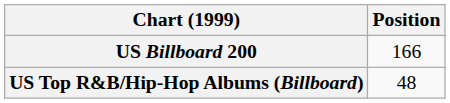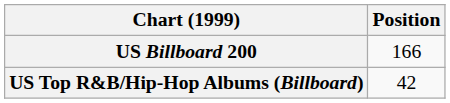US Top R&B/Hip-Hop Albums (Billboard) | Position: 48 -> 42
